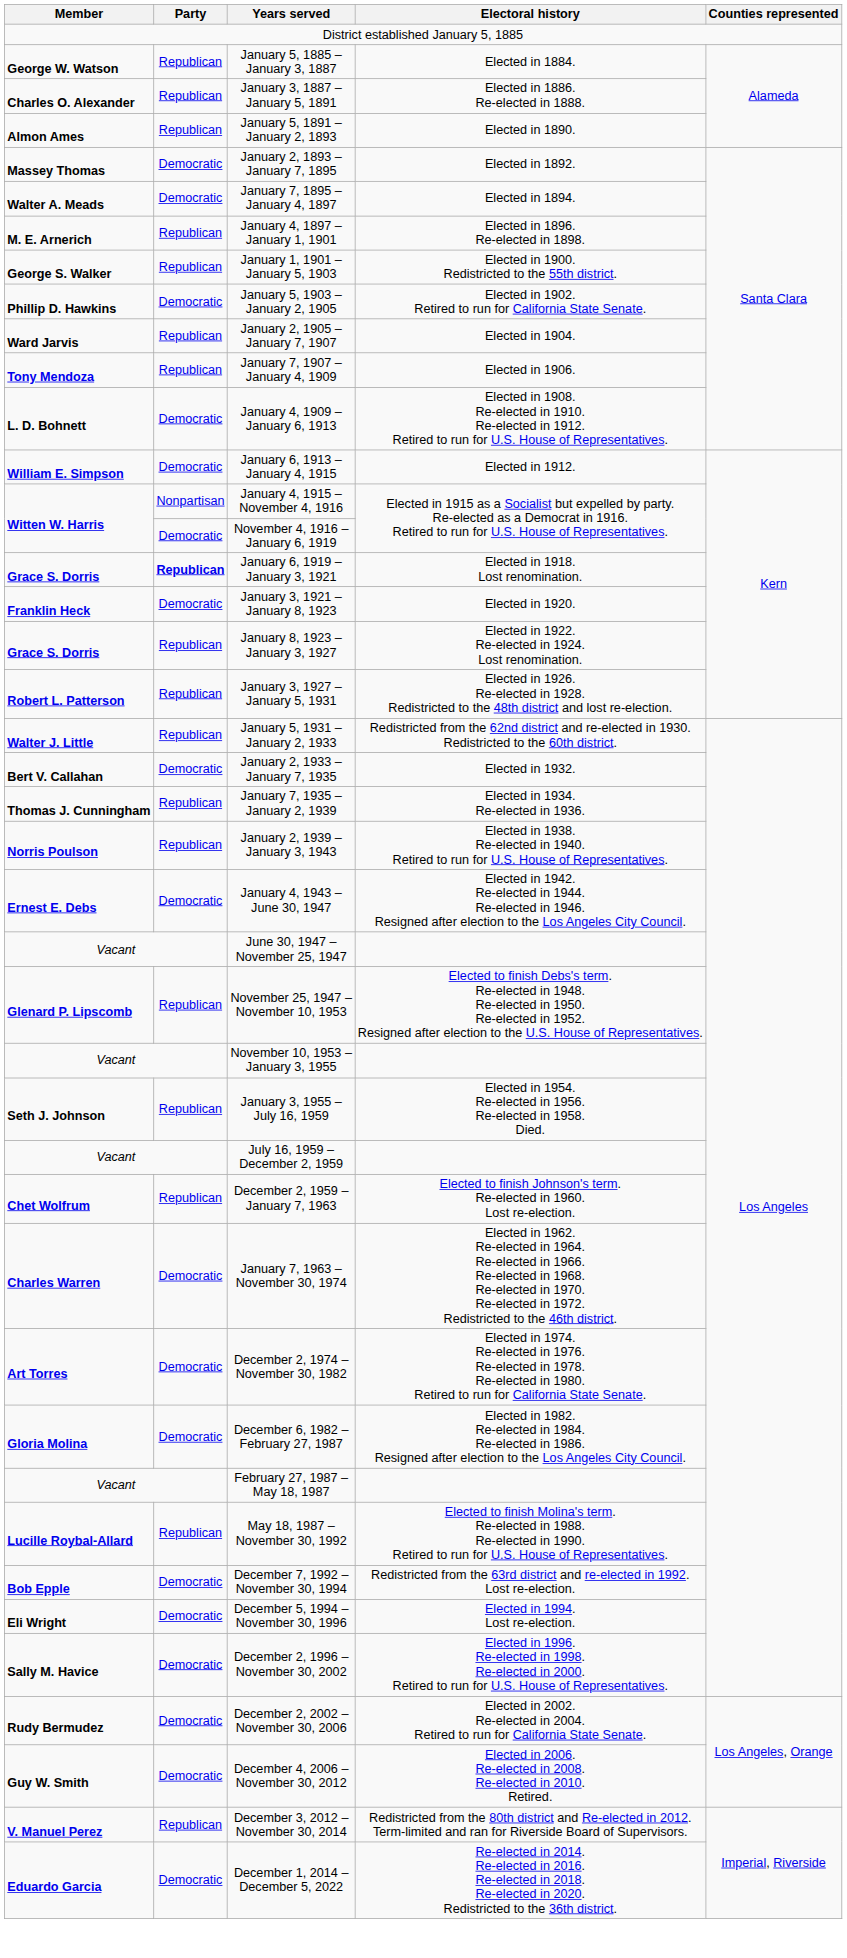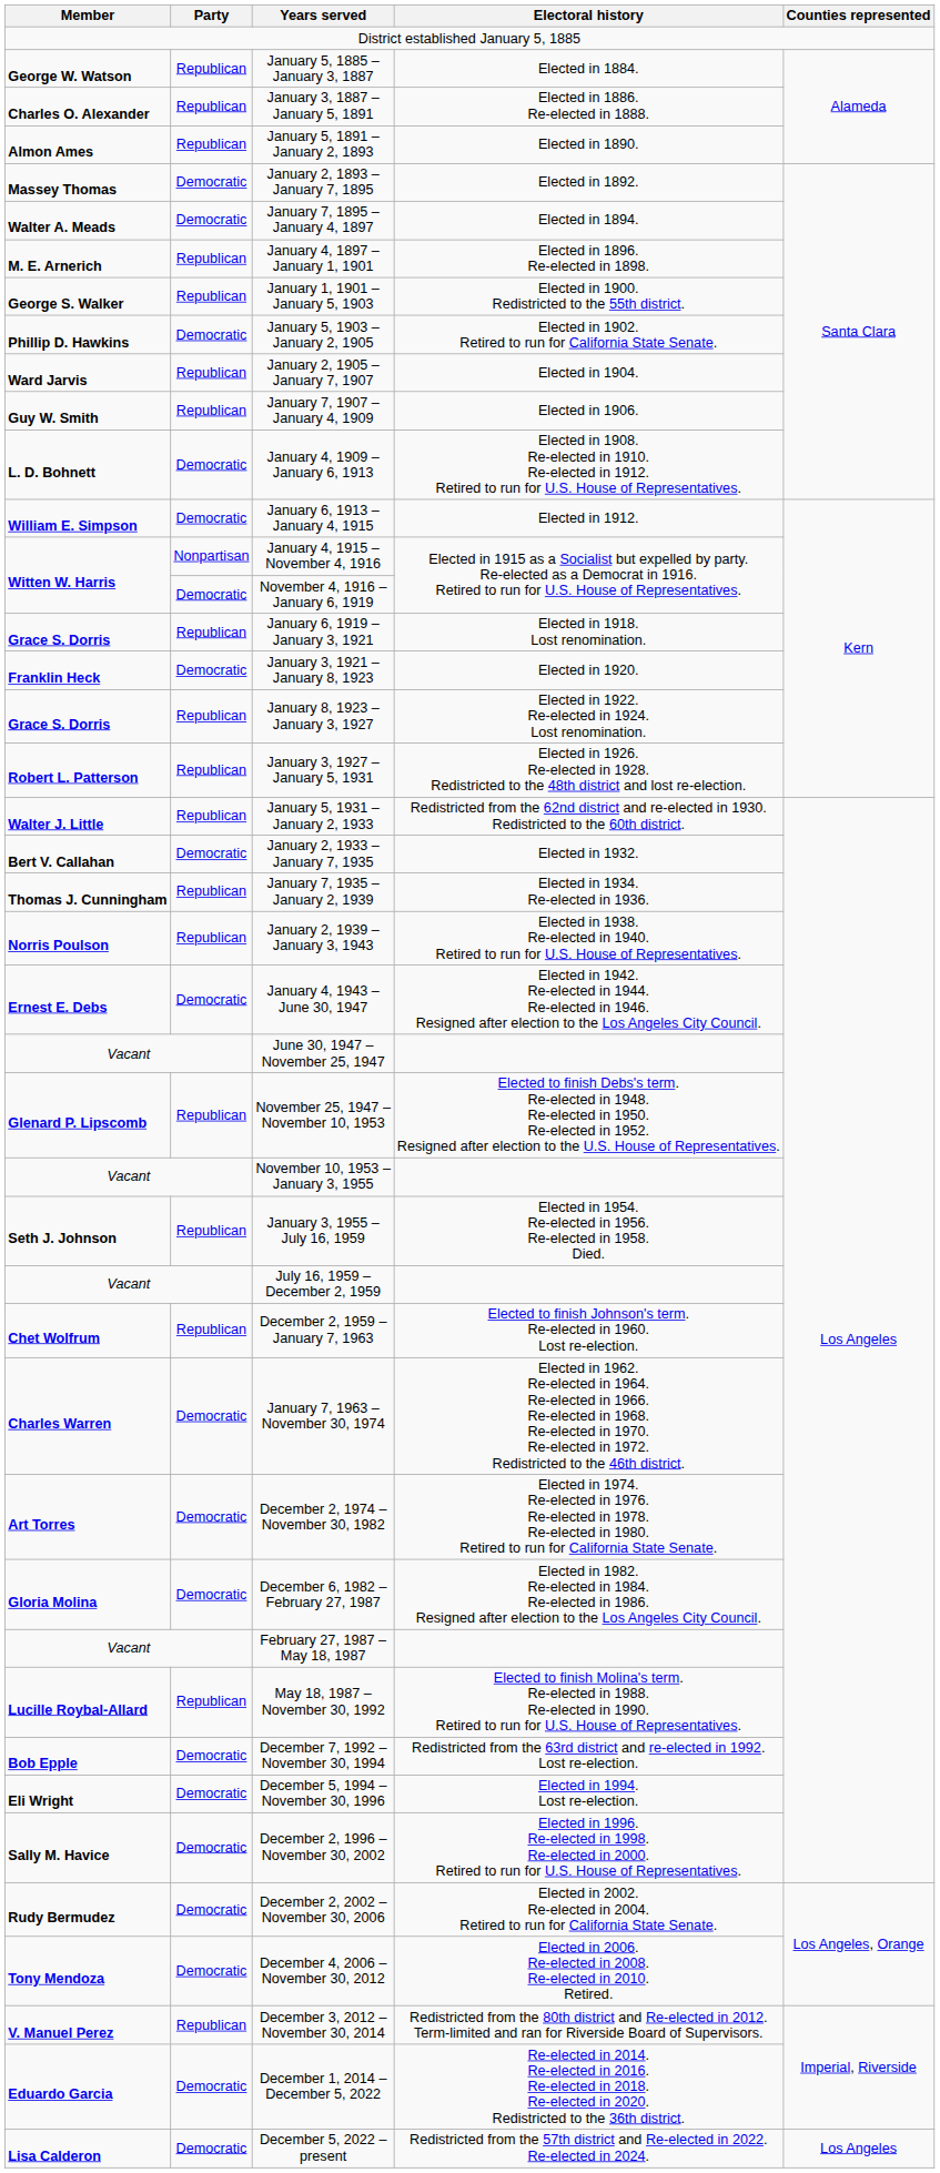January 7, 1907 – January 4, 1909 | Member: Tony Mendoza -> Guy W. Smith
January 6, 1919 – January 3, 1921 | Party: bold -> normal
December 4, 2006 – November 30, 2012 | Member: Guy W. Smith -> Tony Mendoza
+ row: Lisa Calderon | Democratic | December 5, 2022 – present | Redistricted from the 57th district and Re-elected in 2022. Re-elected in 2024. | Los Angeles
